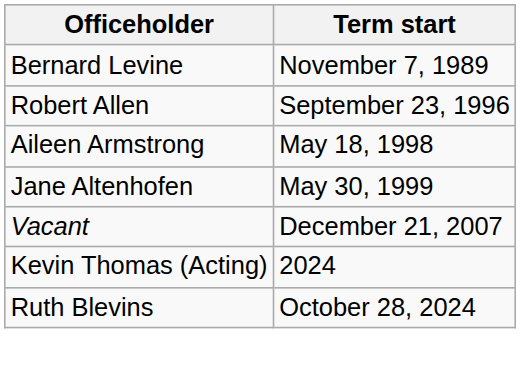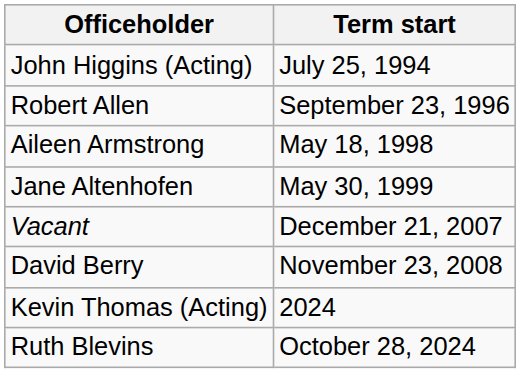- row: Bernard Levine | November 7, 1989
+ row: John Higgins (Acting) | July 25, 1994
+ row: David Berry | November 23, 2008
